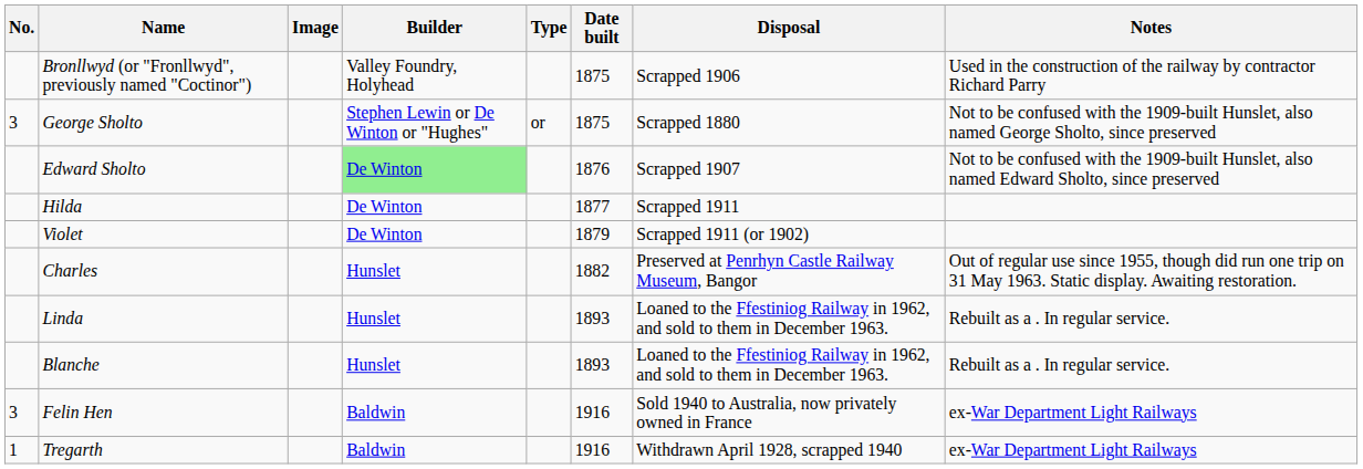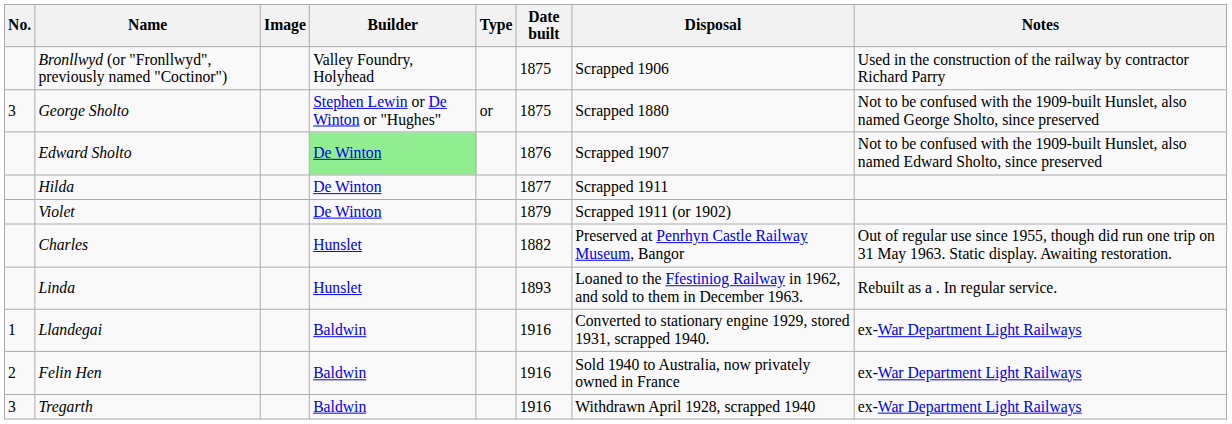- row: Blanche | Hunslet | 1893 | Loaned to the Ffestiniog Railway in 1962, and sold to them in December 1963. | Rebuilt as a . In regular service.
+ row: 1 | Llandegai | Baldwin | 1916 | Converted to stationary engine 1929, stored 1931, scrapped 1940. | ex-War Department Light Railways
Felin Hen | No.: 3 -> 2
Tregarth | No.: 1 -> 3
